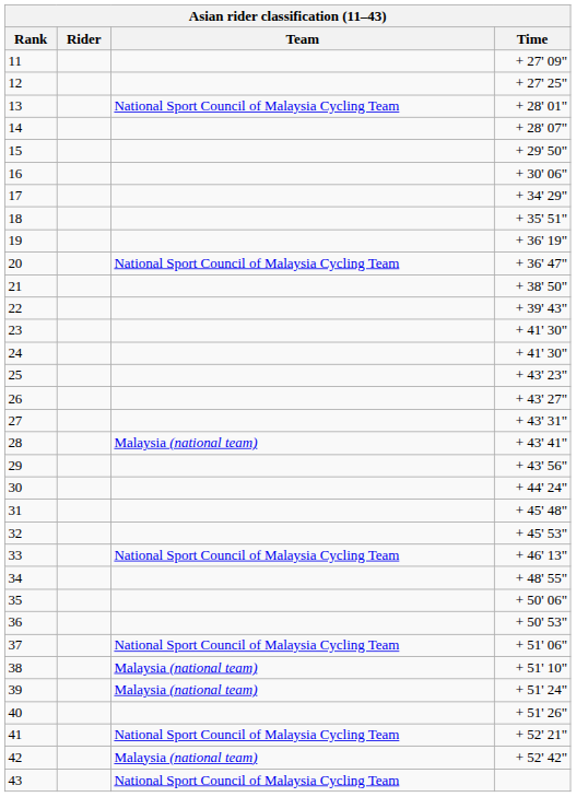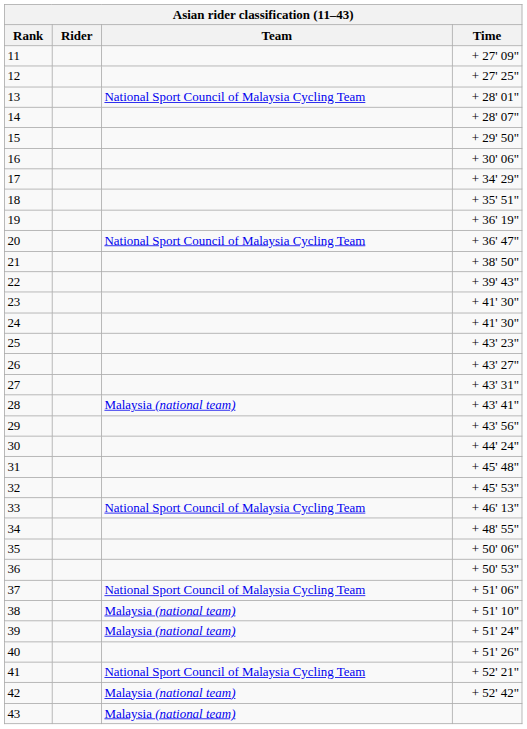43 | Team: National Sport Council of Malaysia Cycling Team -> Malaysia (national team)
